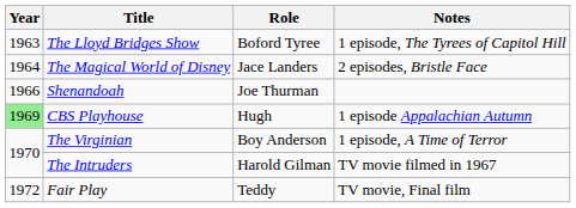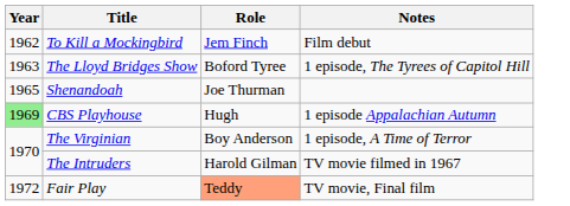+ row: 1962 | To Kill a Mockingbird | Jem Finch | Film debut
- row: 1964 | The Magical World of Disney | Jace Landers | 2 episodes, Bristle Face
Shenandoah | Year: 1966 -> 1965
Fair Play | Role: no background -> lightsalmon background
